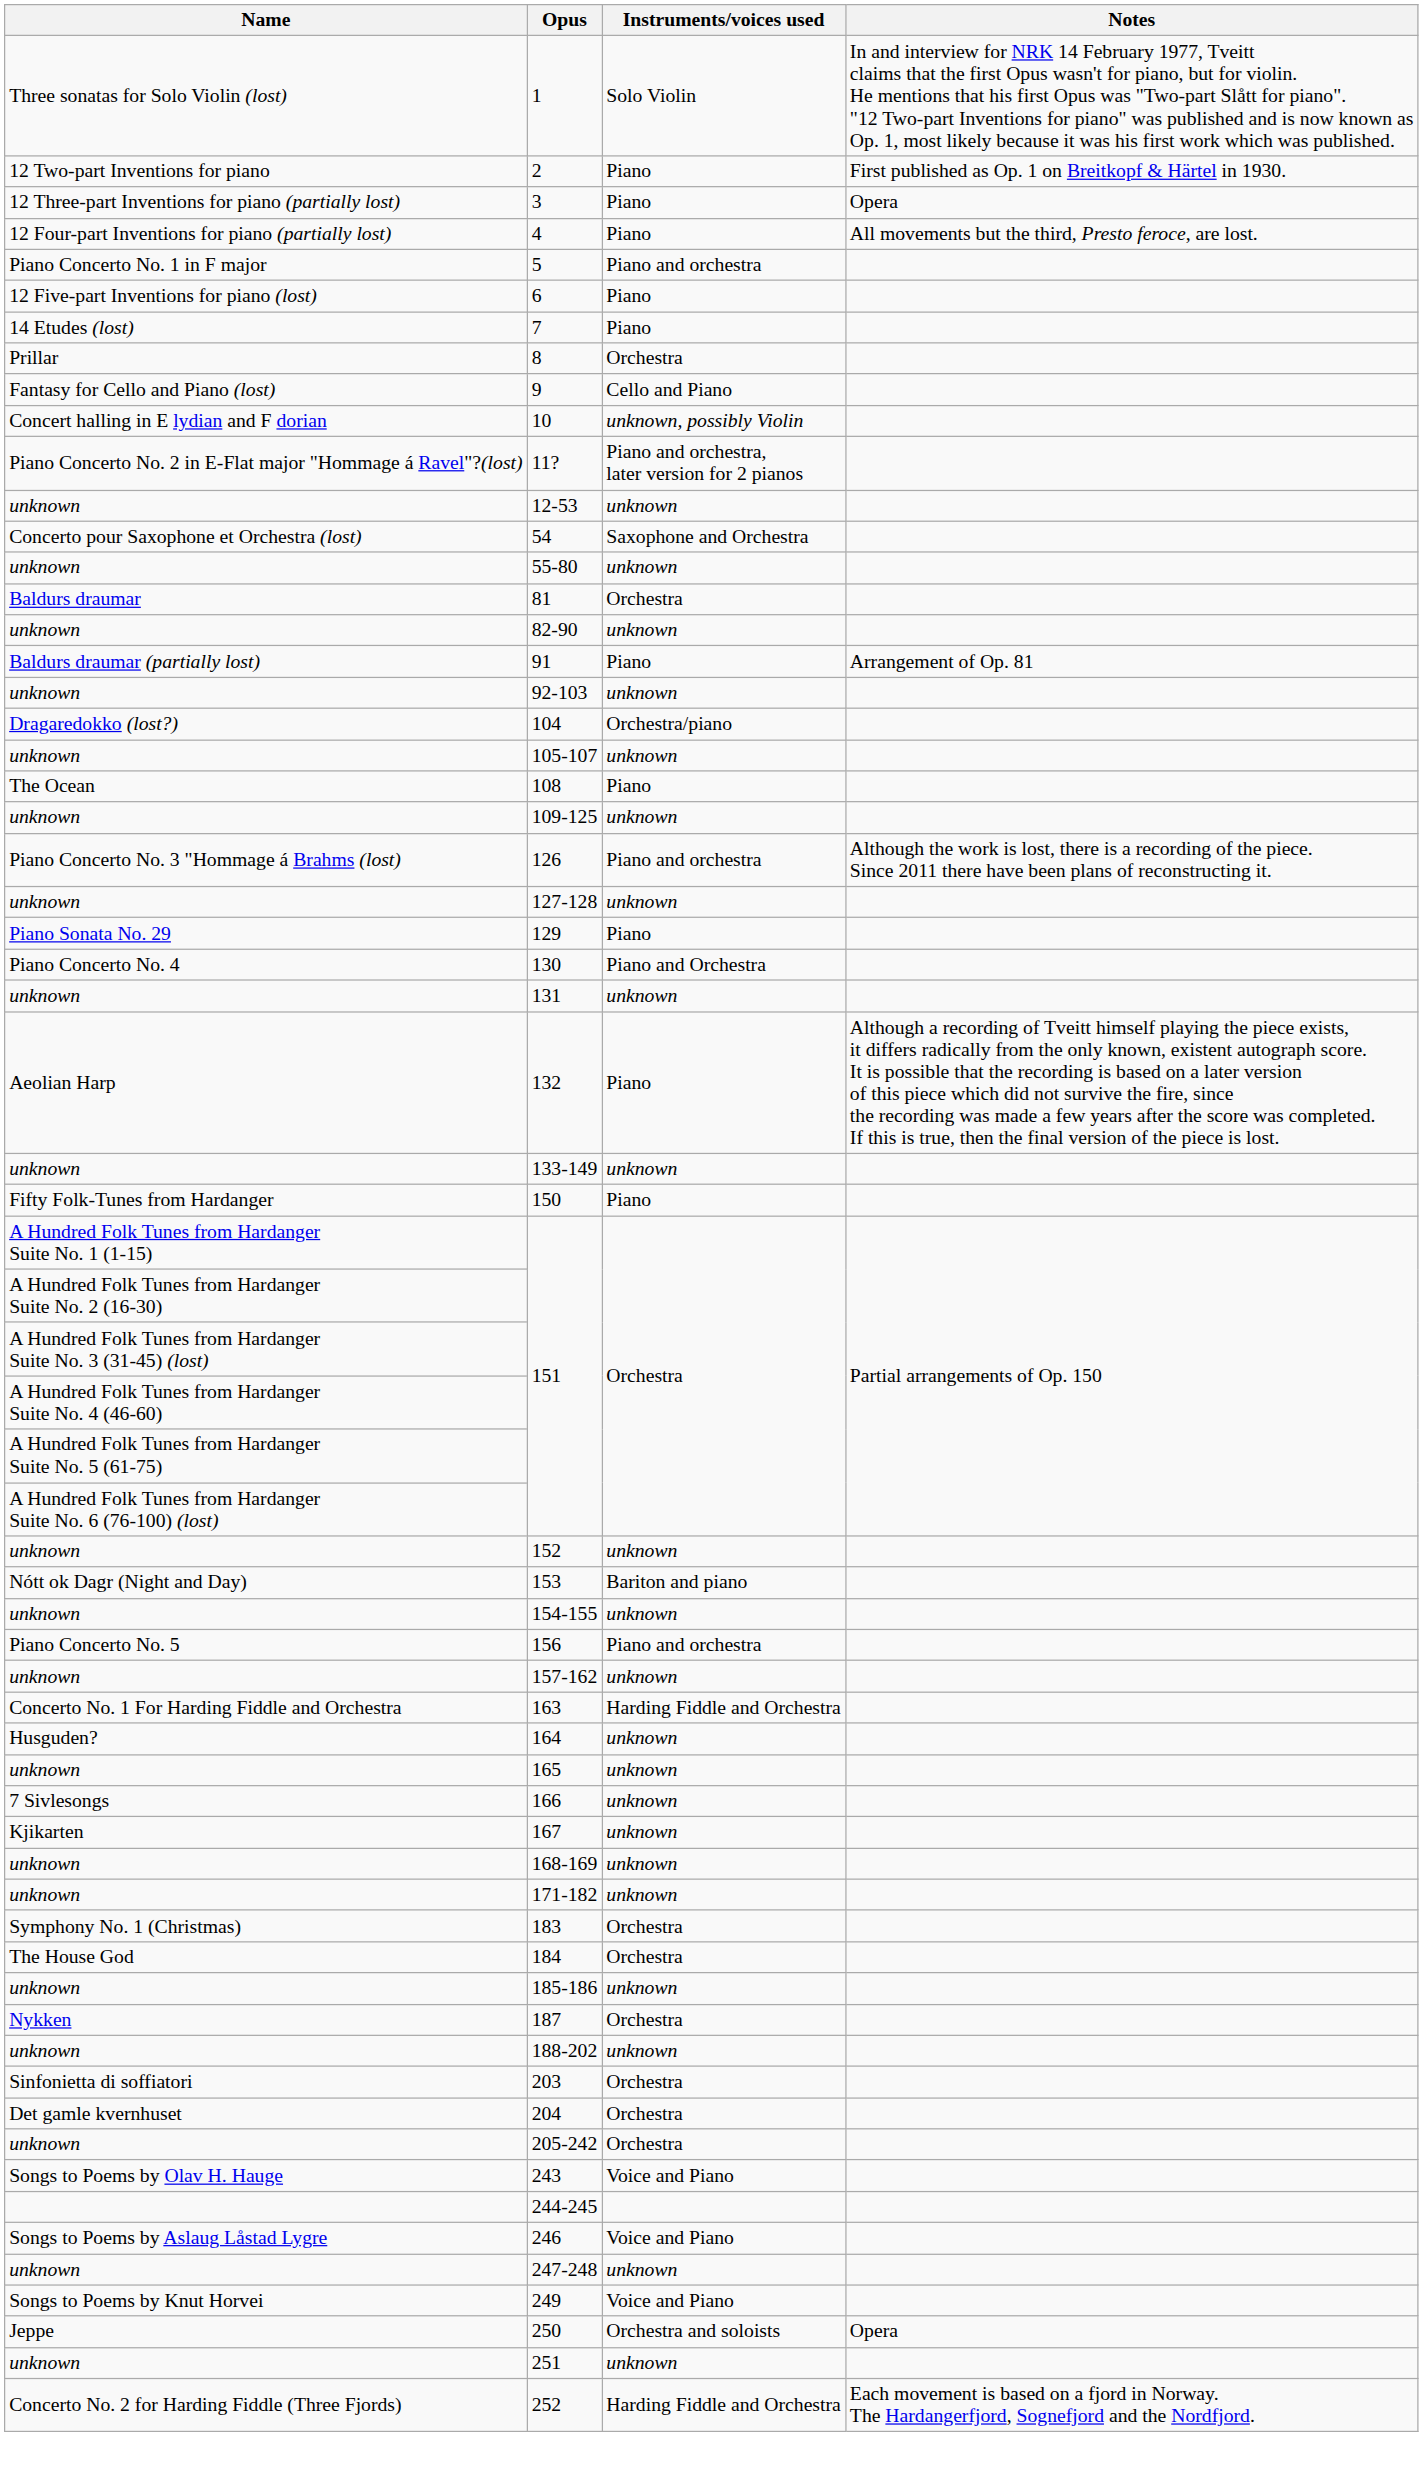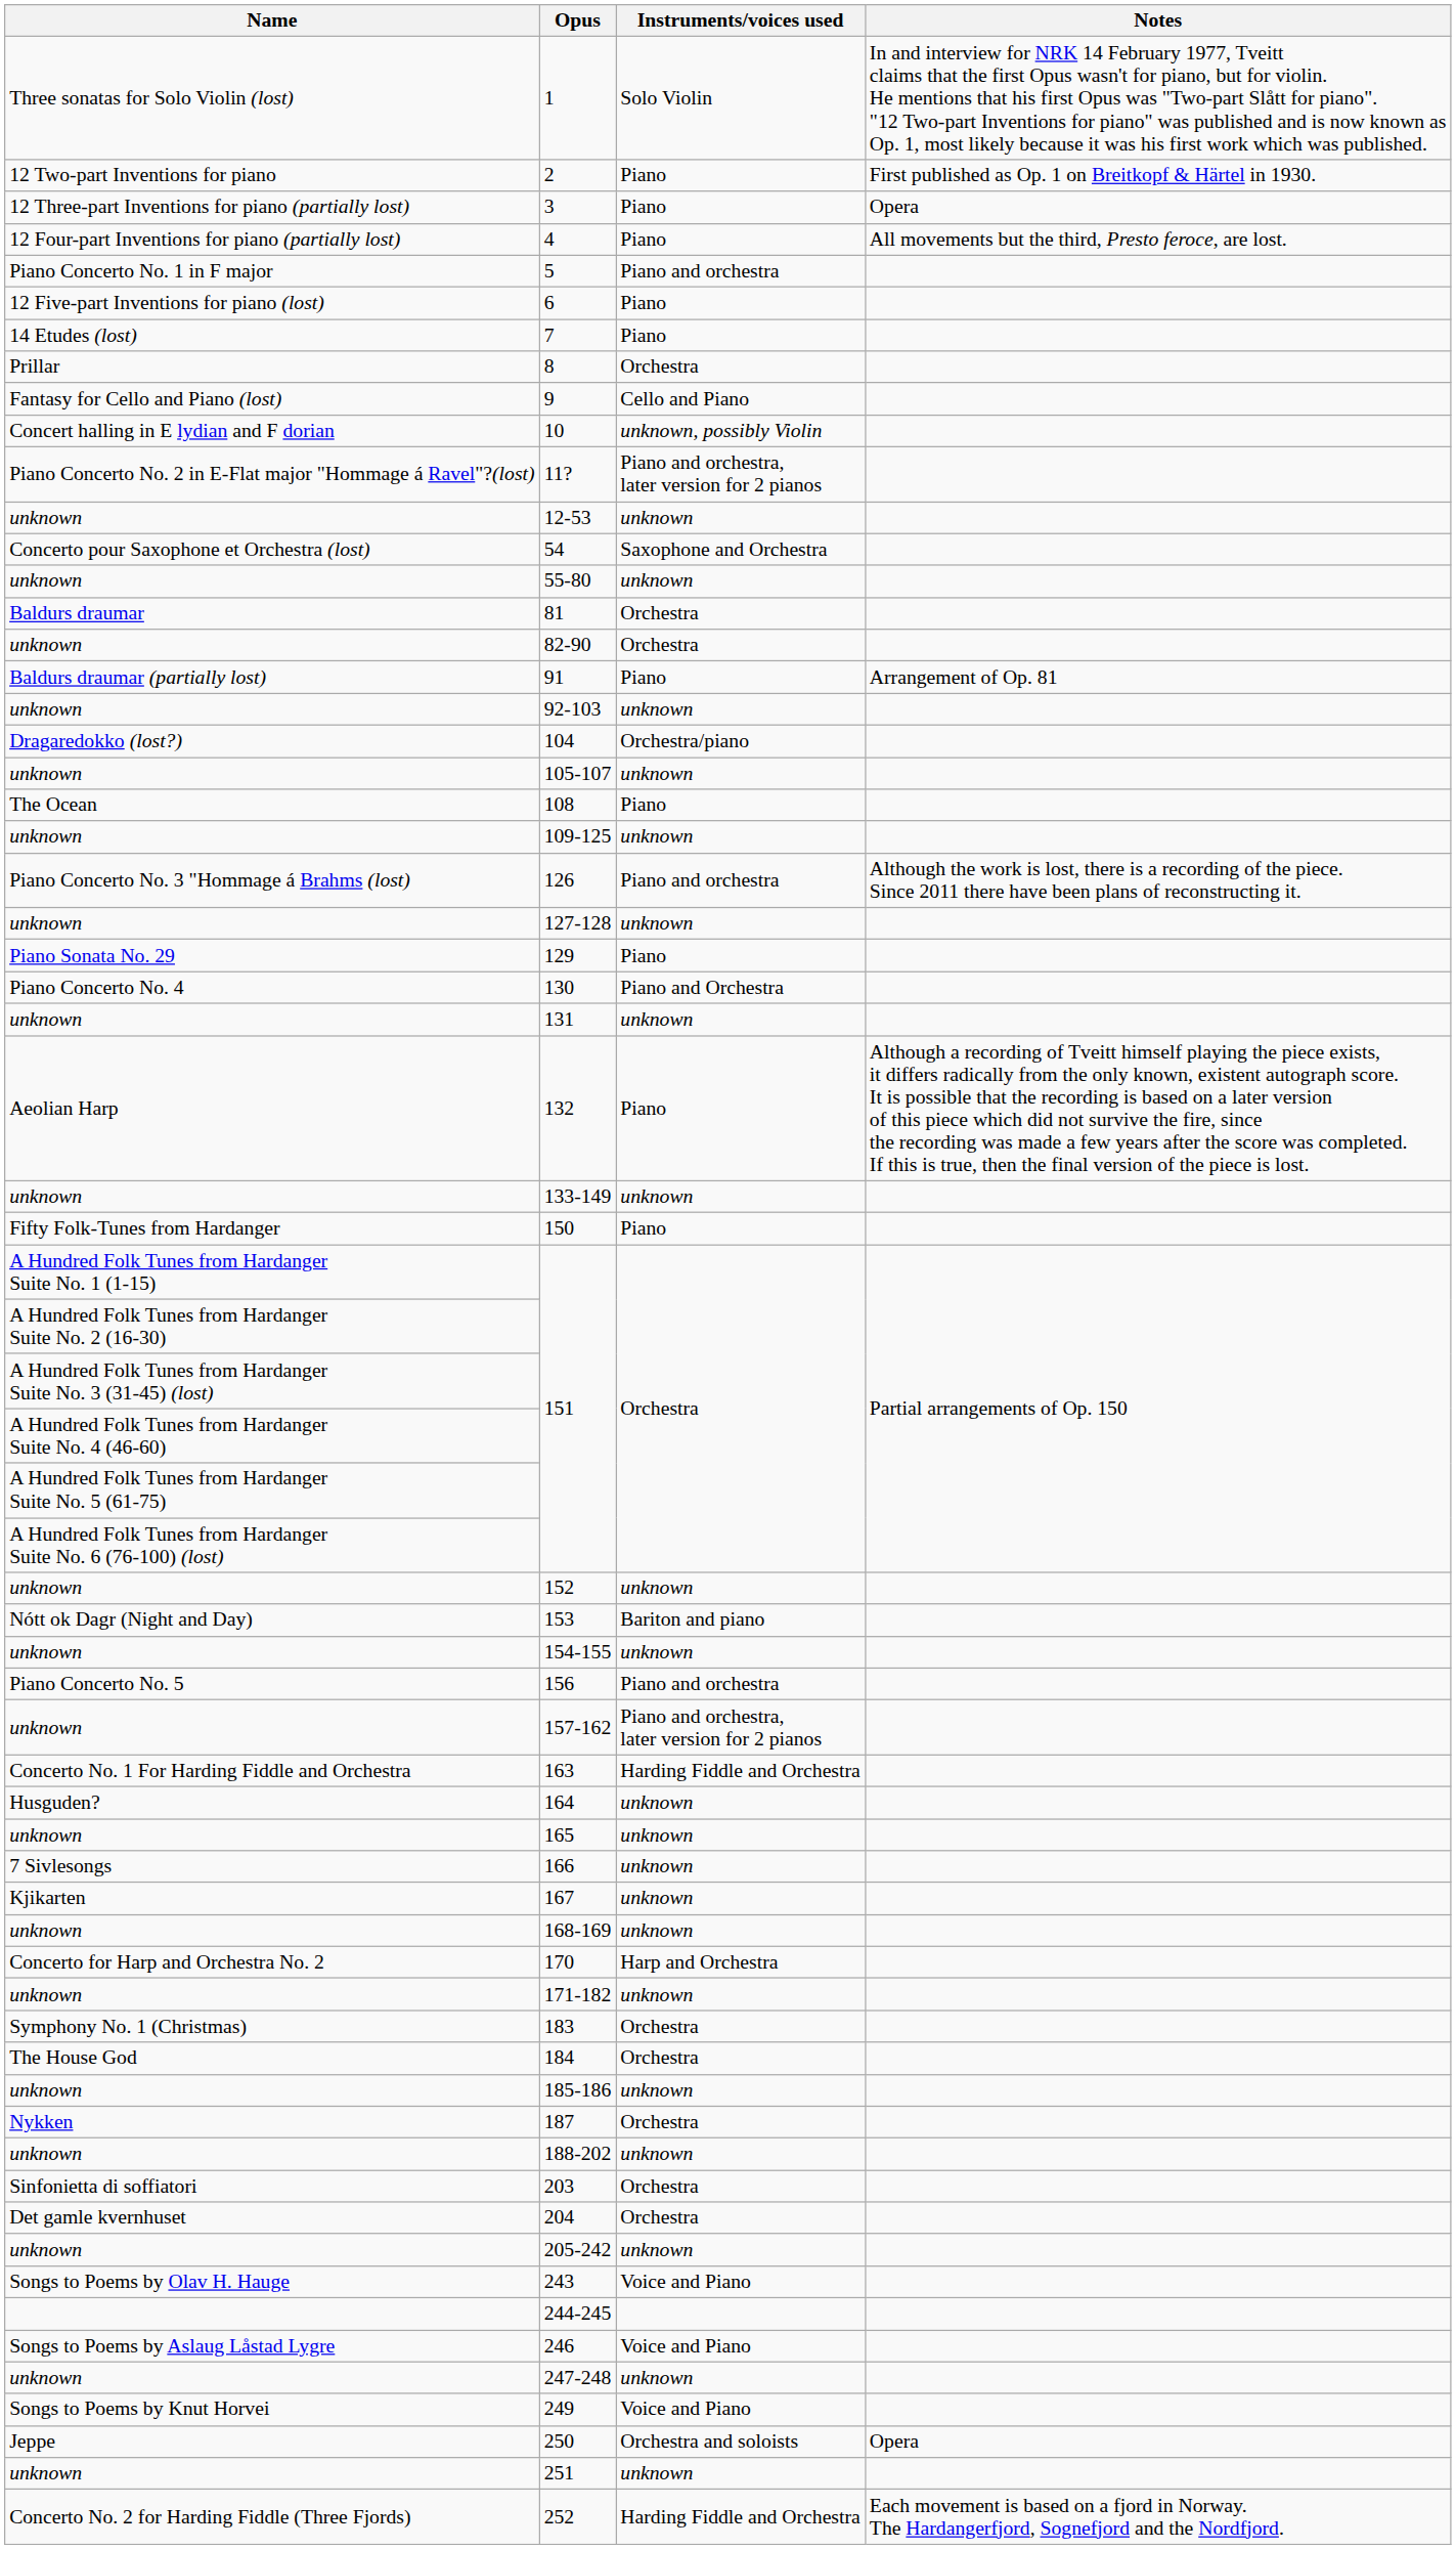82-90 | Instruments/voices used: unknown -> Orchestra
157-162 | Instruments/voices used: unknown -> Piano and orchestra, later version for 2 pianos
+ row: Concerto for Harp and Orchestra No. 2 | 170 | Harp and Orchestra
205-242 | Instruments/voices used: Orchestra -> unknown
